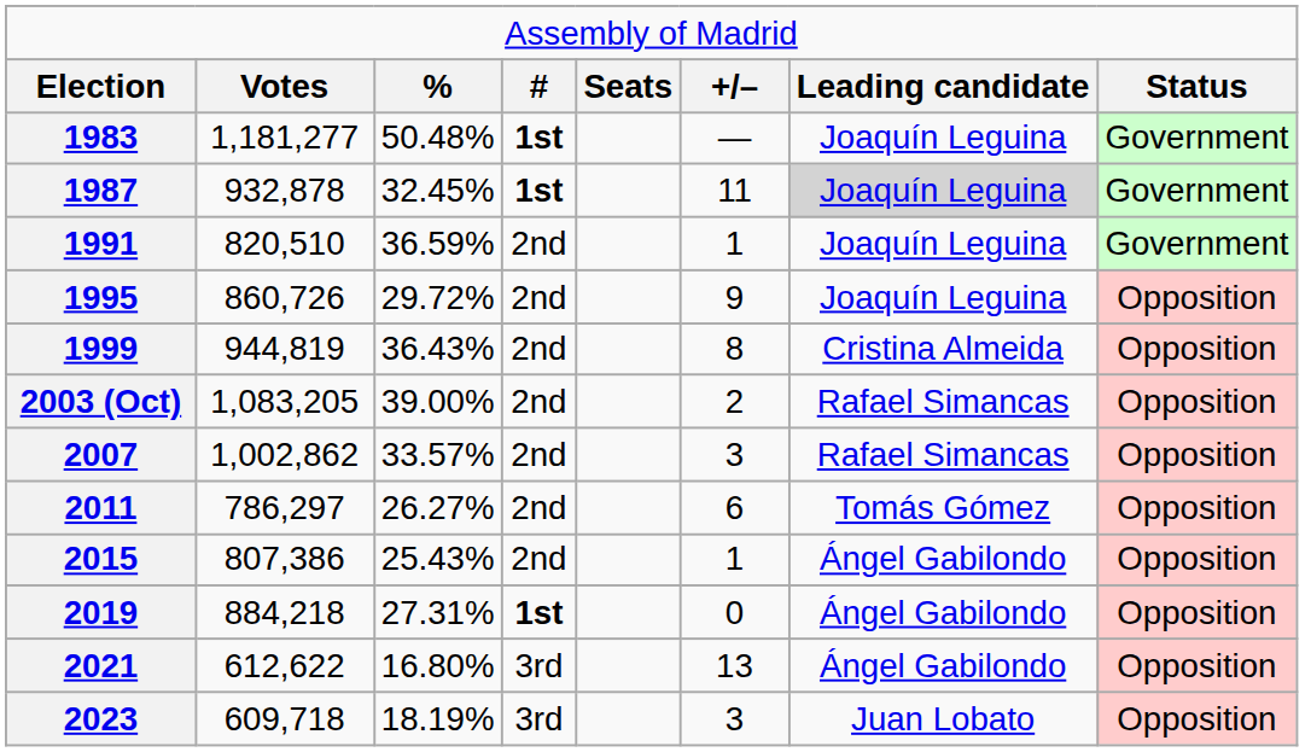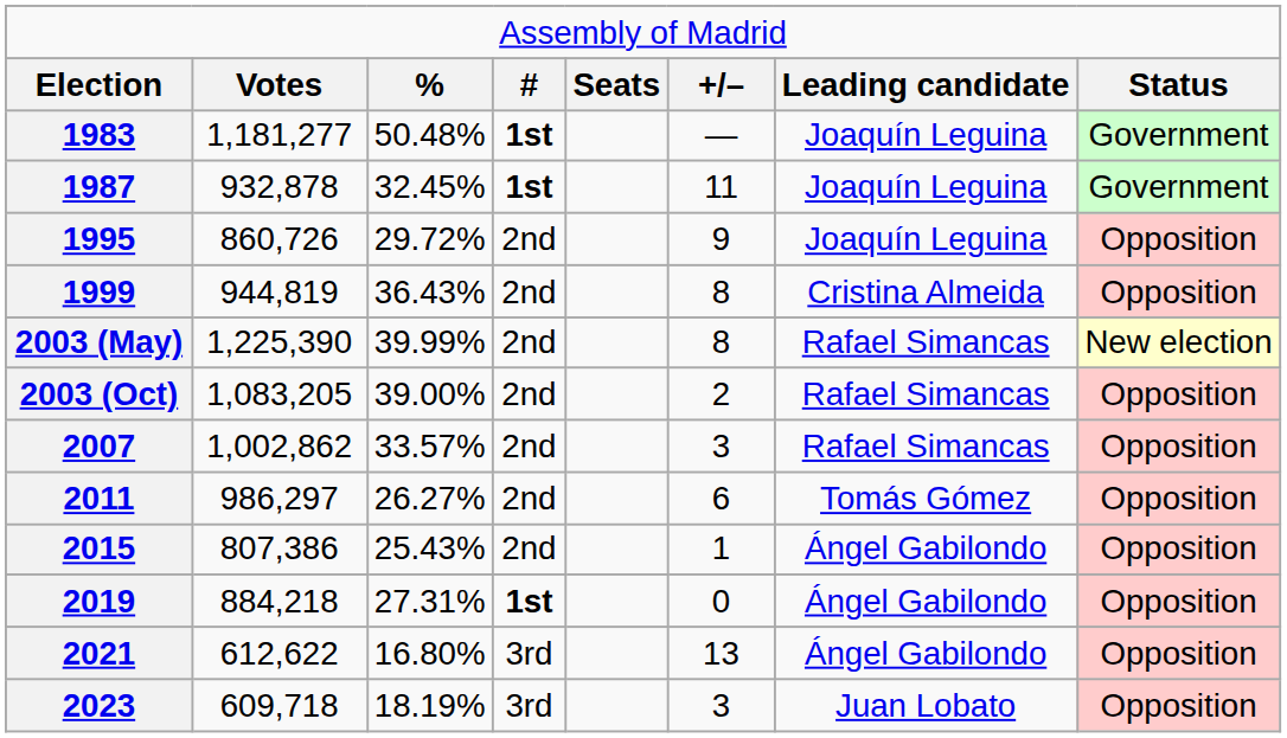1987 | column 7: lightgrey background -> no background
- row: 1991 | 820,510 | 36.59% | 2nd | 1 | Joaquín Leguina | Government
+ row: 2003 (May) | 1,225,390 | 39.99% | 2nd | 8 | Rafael Simancas | New election
2011 | column 2: 786,297 -> 986,297
